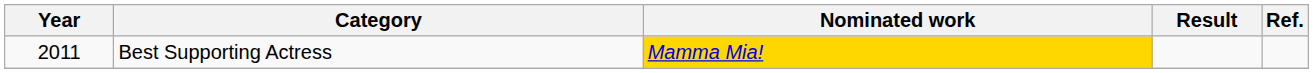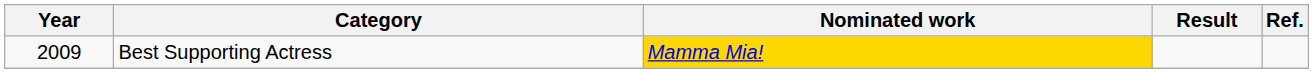Best Supporting Actress | Year: 2011 -> 2009
